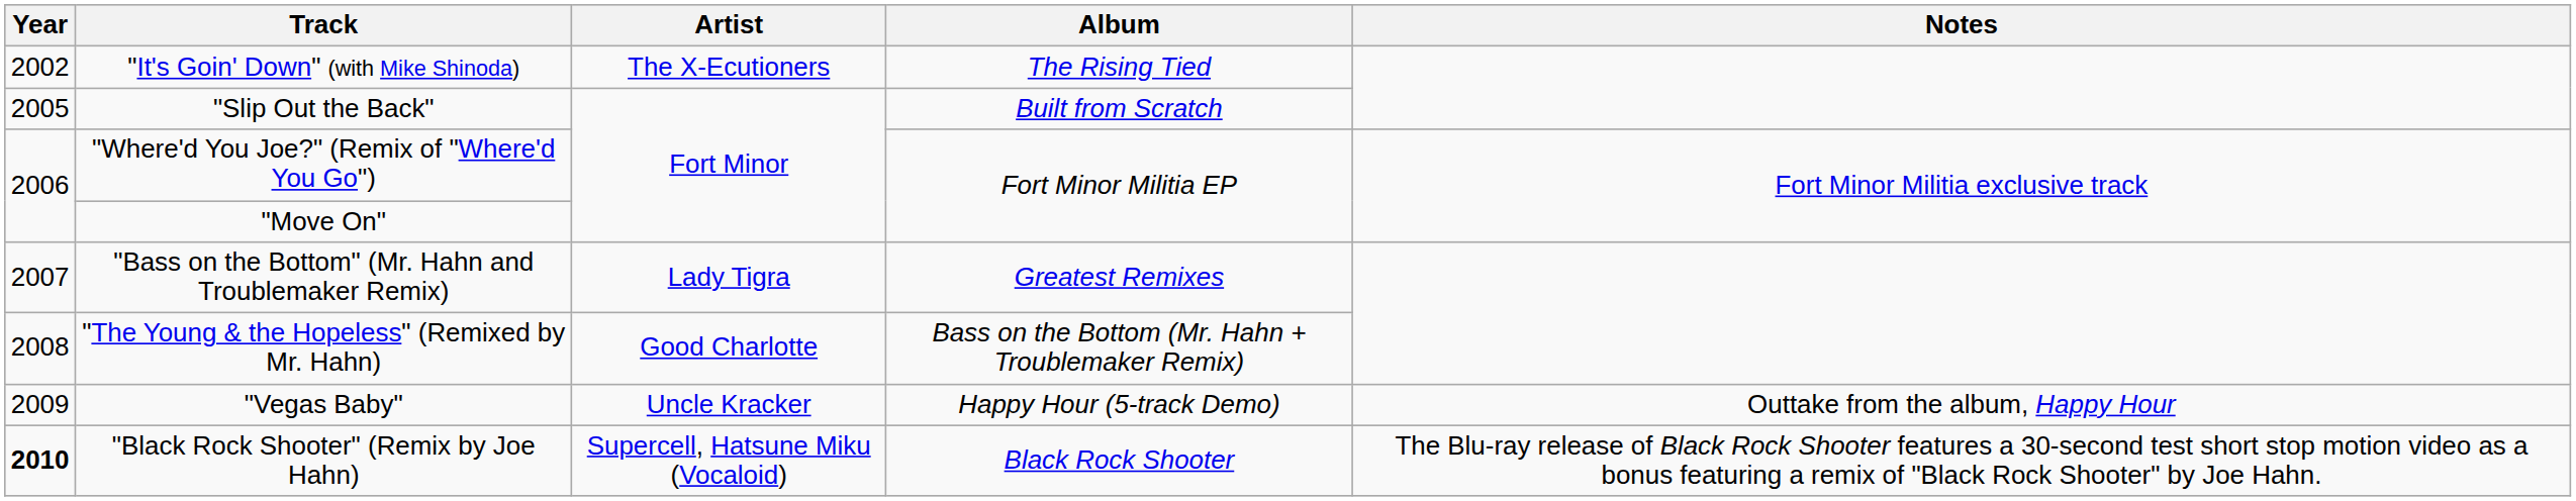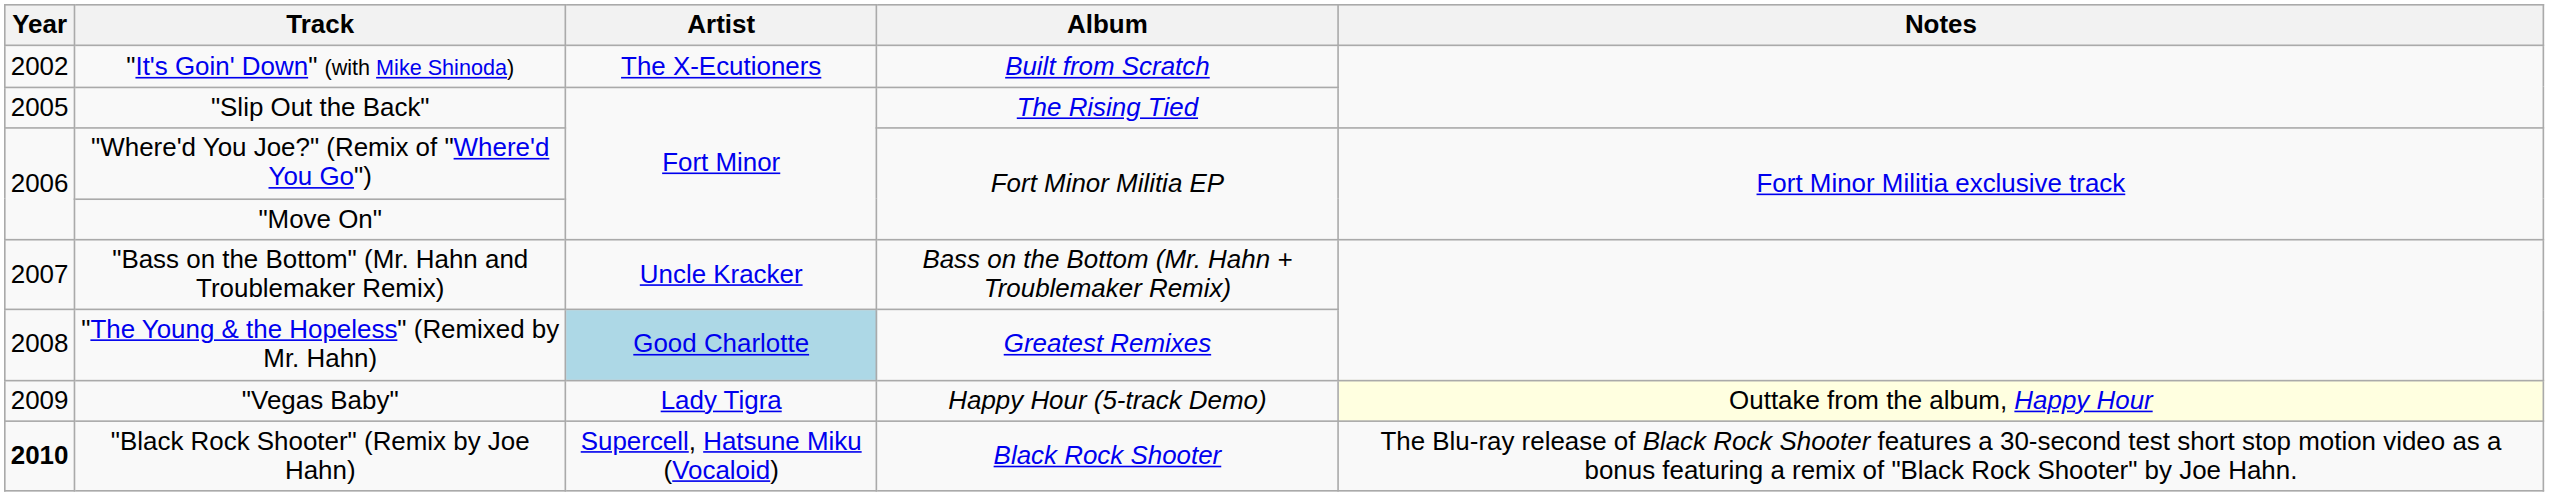"It's Goin' Down" (with Mike Shinoda) | Album: The Rising Tied -> Built from Scratch
"Slip Out the Back" | Album: Built from Scratch -> The Rising Tied
"Bass on the Bottom" (Mr. Hahn and Troublemaker Remix) | Artist: Lady Tigra -> Uncle Kracker
"Bass on the Bottom" (Mr. Hahn and Troublemaker Remix) | Album: Greatest Remixes -> Bass on the Bottom (Mr. Hahn + Troublemaker Remix)
"The Young & the Hopeless" (Remixed by Mr. Hahn) | Artist: no background -> lightblue background
"The Young & the Hopeless" (Remixed by Mr. Hahn) | Album: Bass on the Bottom (Mr. Hahn + Troublemaker Remix) -> Greatest Remixes
"Vegas Baby" | Artist: Uncle Kracker -> Lady Tigra
"Vegas Baby" | Notes: no background -> lightyellow background
